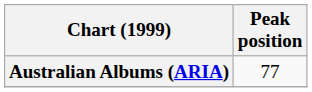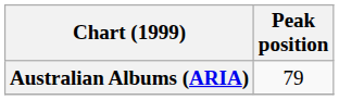Australian Albums (ARIA) | Peak position: 77 -> 79
